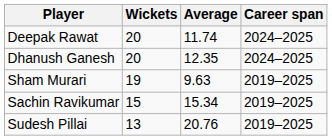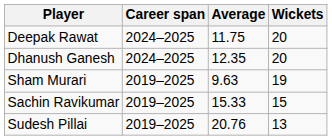columns swapped: Wickets <-> Career span
Deepak Rawat | Average: 11.74 -> 11.75
Sachin Ravikumar | Average: 15.34 -> 15.33
